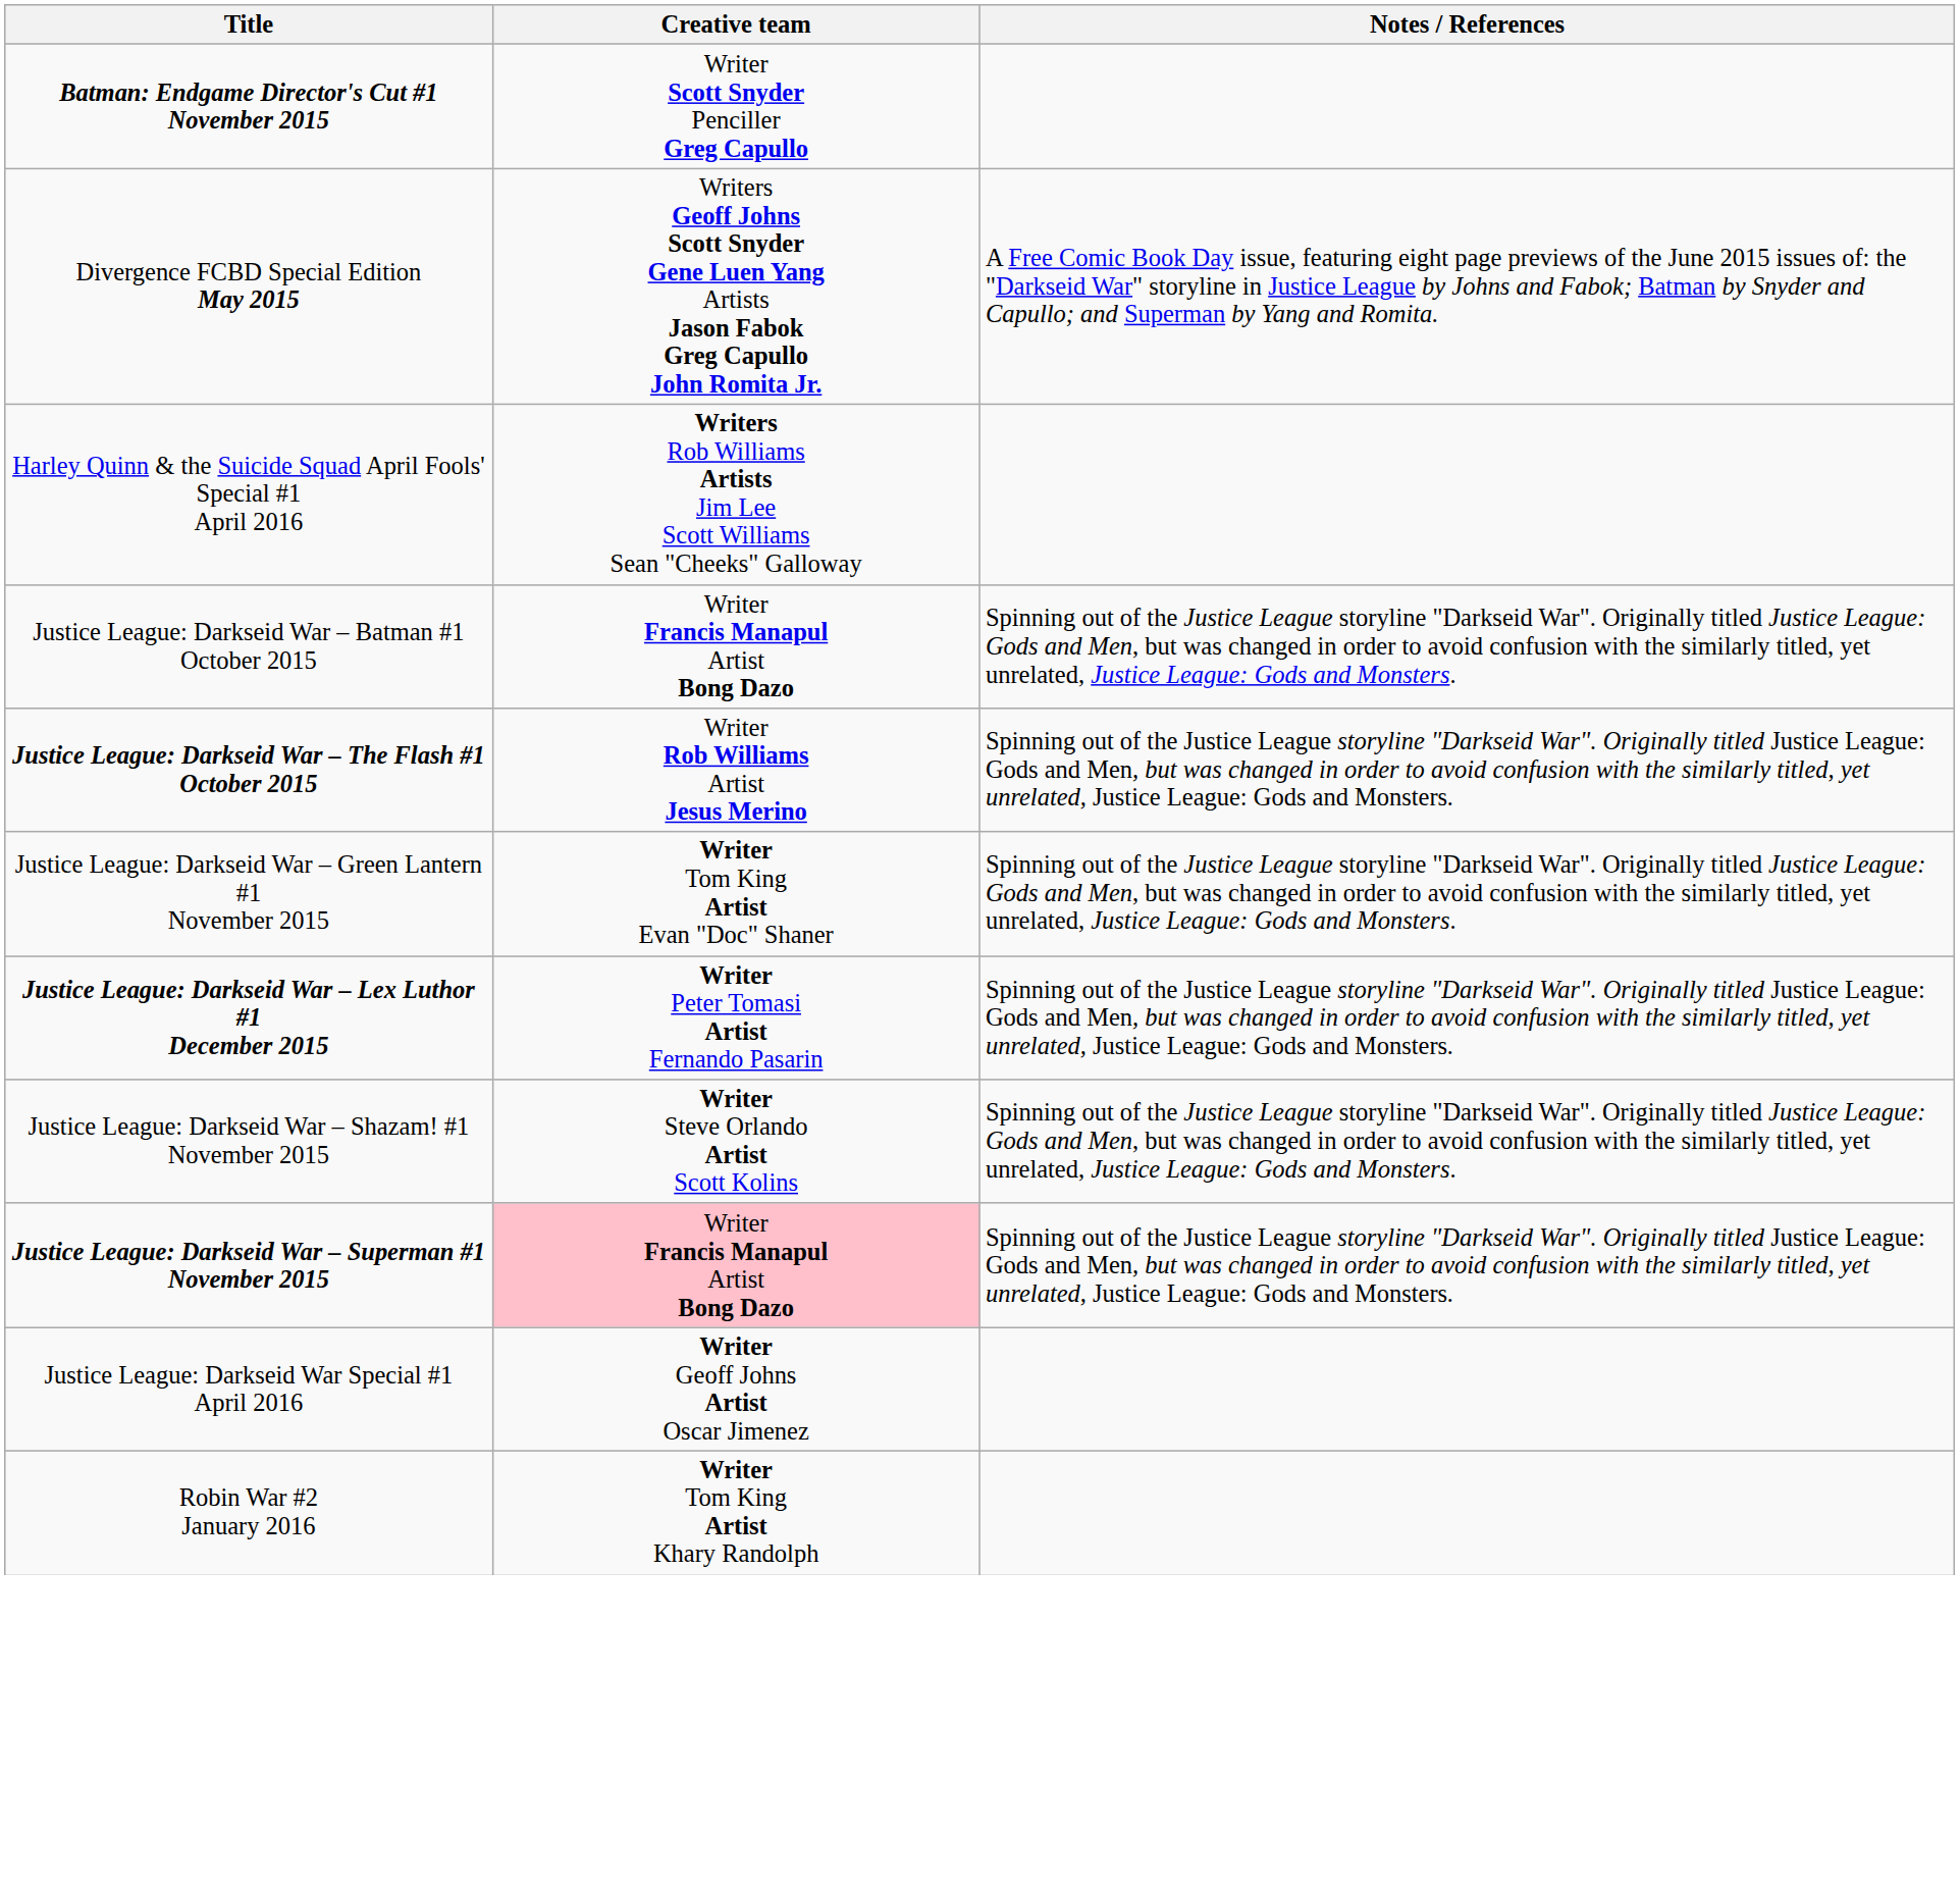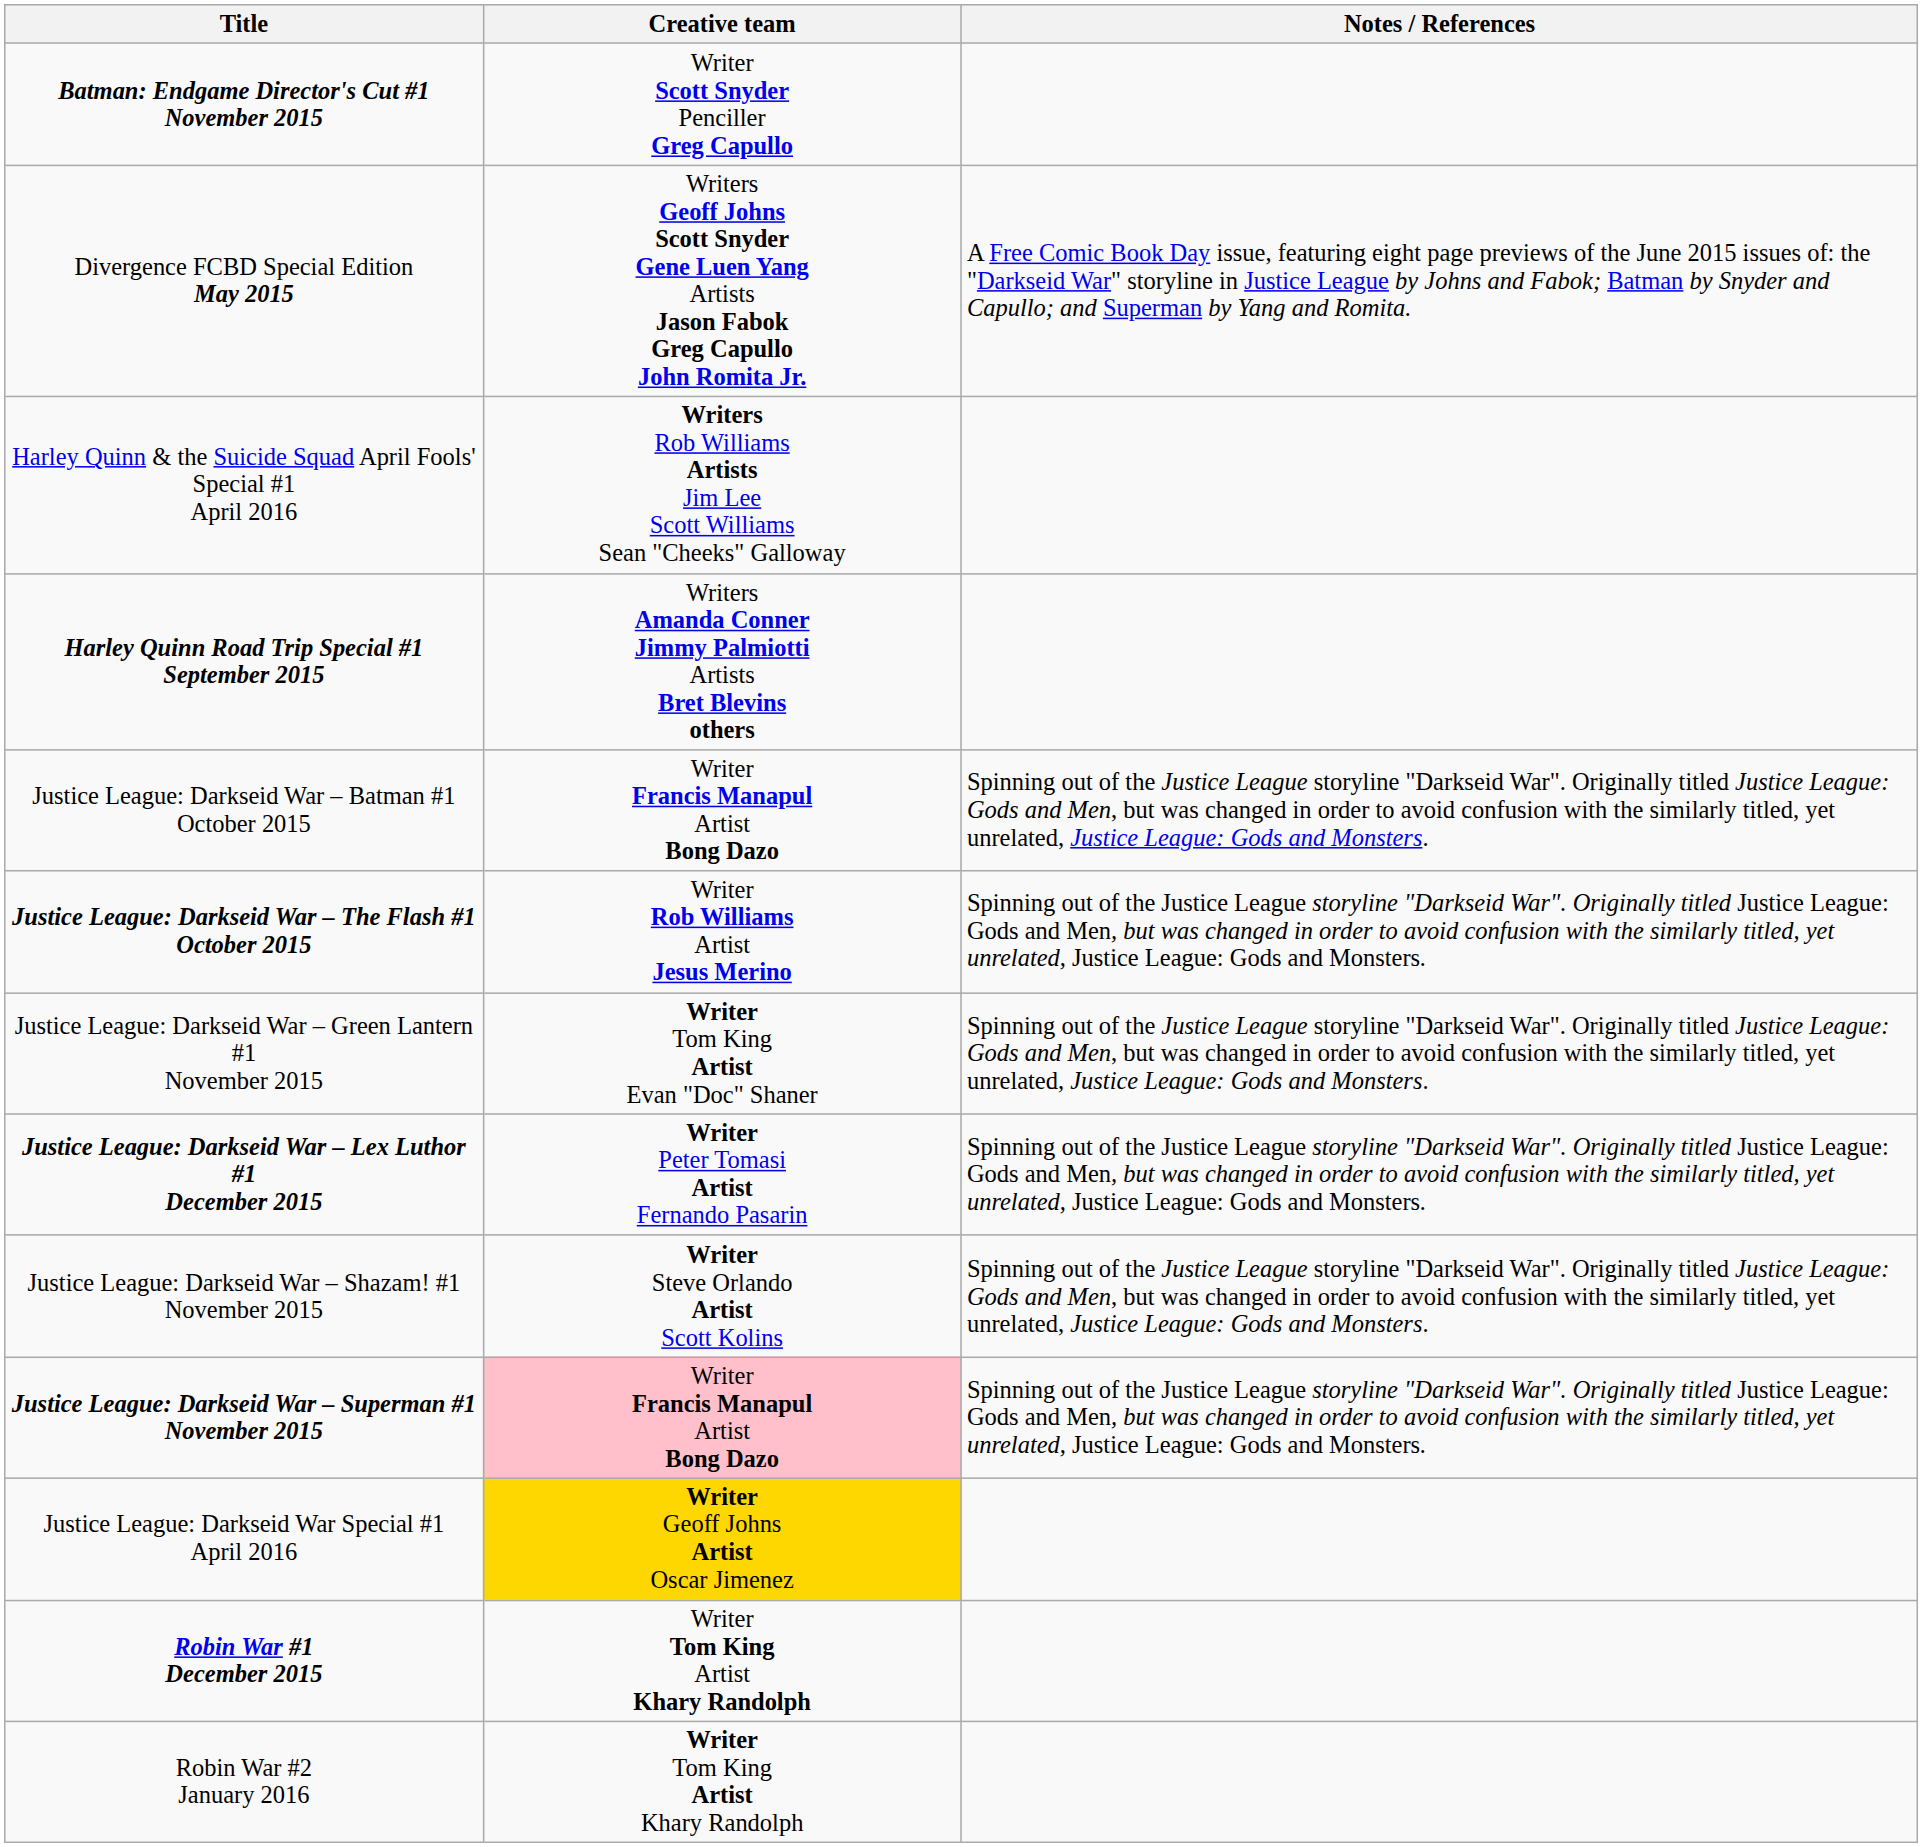+ row: Harley Quinn Road Trip Special #1 September 2015 | Writers Amanda Conner Jimmy Palmiotti Artists Bret Blevins others
Justice League: Darkseid War Special #1 April 2016 | Creative team: no background -> gold background
+ row: Robin War #1 December 2015 | Writer Tom King Artist Khary Randolph
